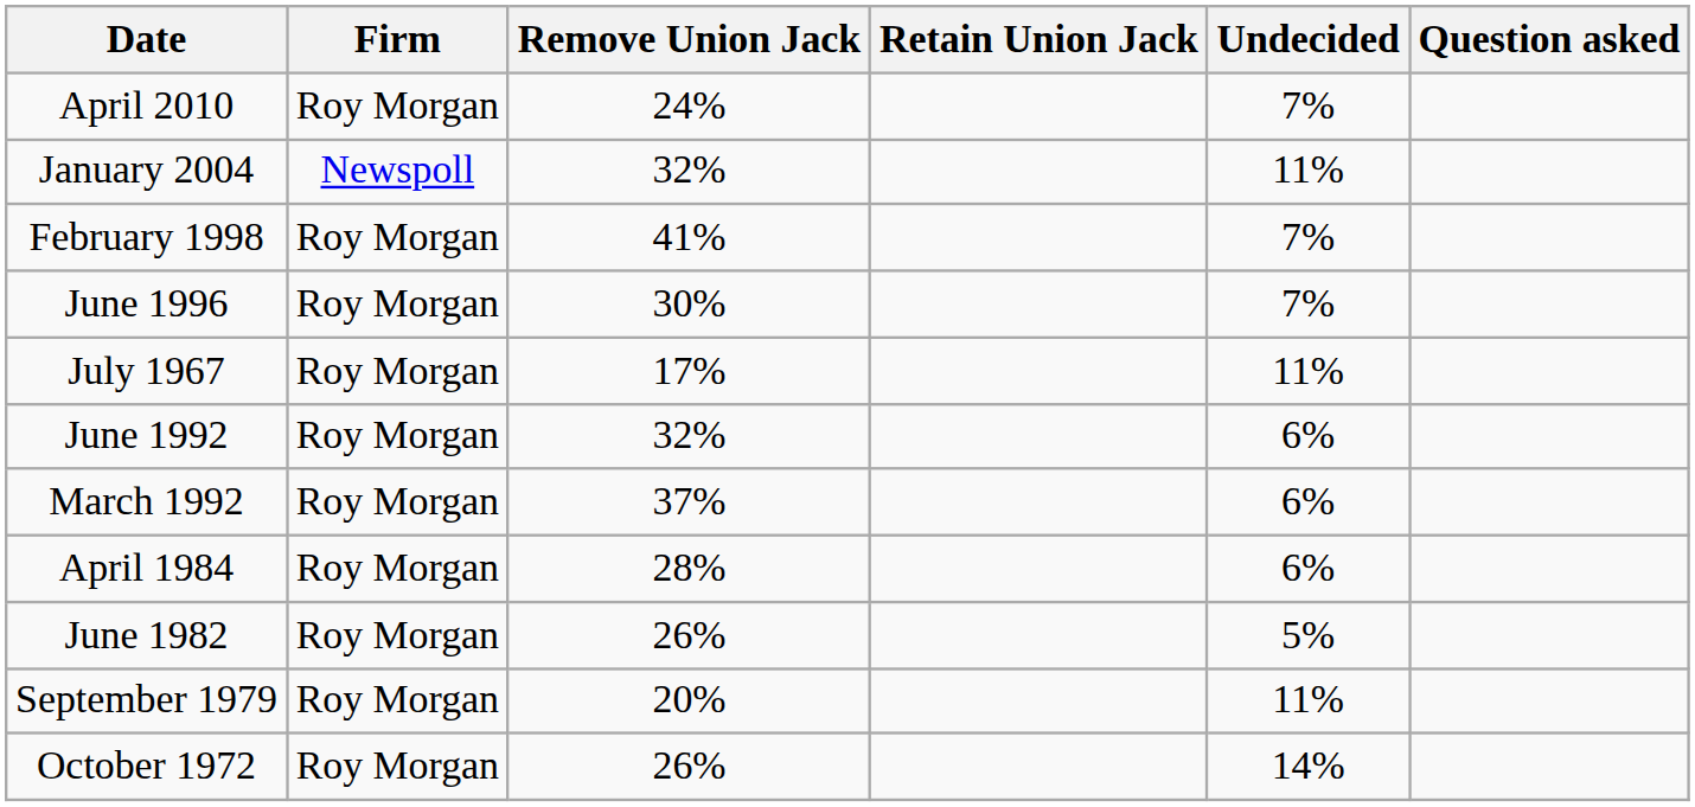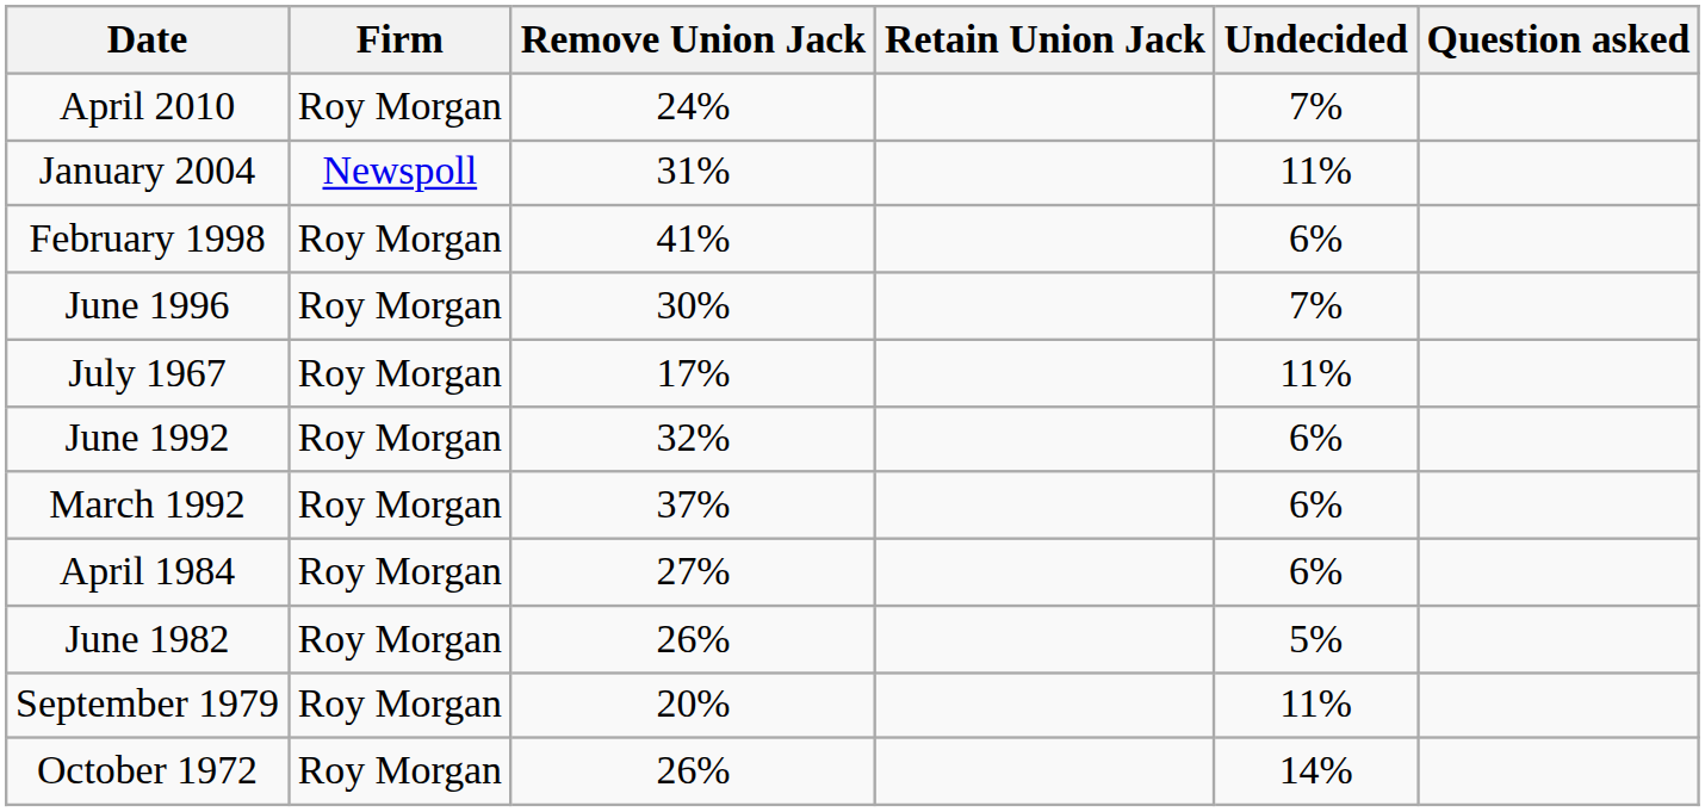January 2004 | Remove Union Jack: 32% -> 31%
February 1998 | Undecided: 7% -> 6%
April 1984 | Remove Union Jack: 28% -> 27%
